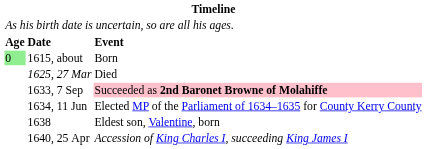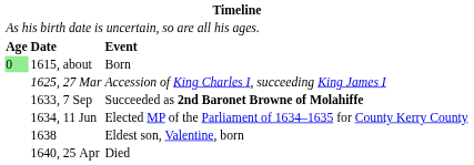1625, 27 Mar | column 3: Died -> Accession of King Charles I, succeeding King James I
1633, 7 Sep | column 3: pink background -> no background
1640, 25 Apr | column 3: Accession of King Charles I, succeeding King James I -> Died
